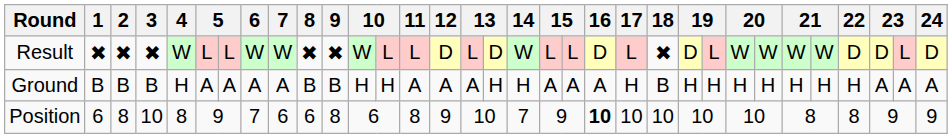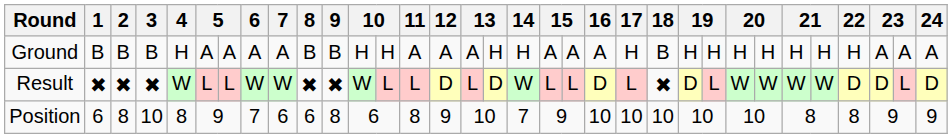rows swapped: Ground <-> Result
Position | 16: bold -> normal
